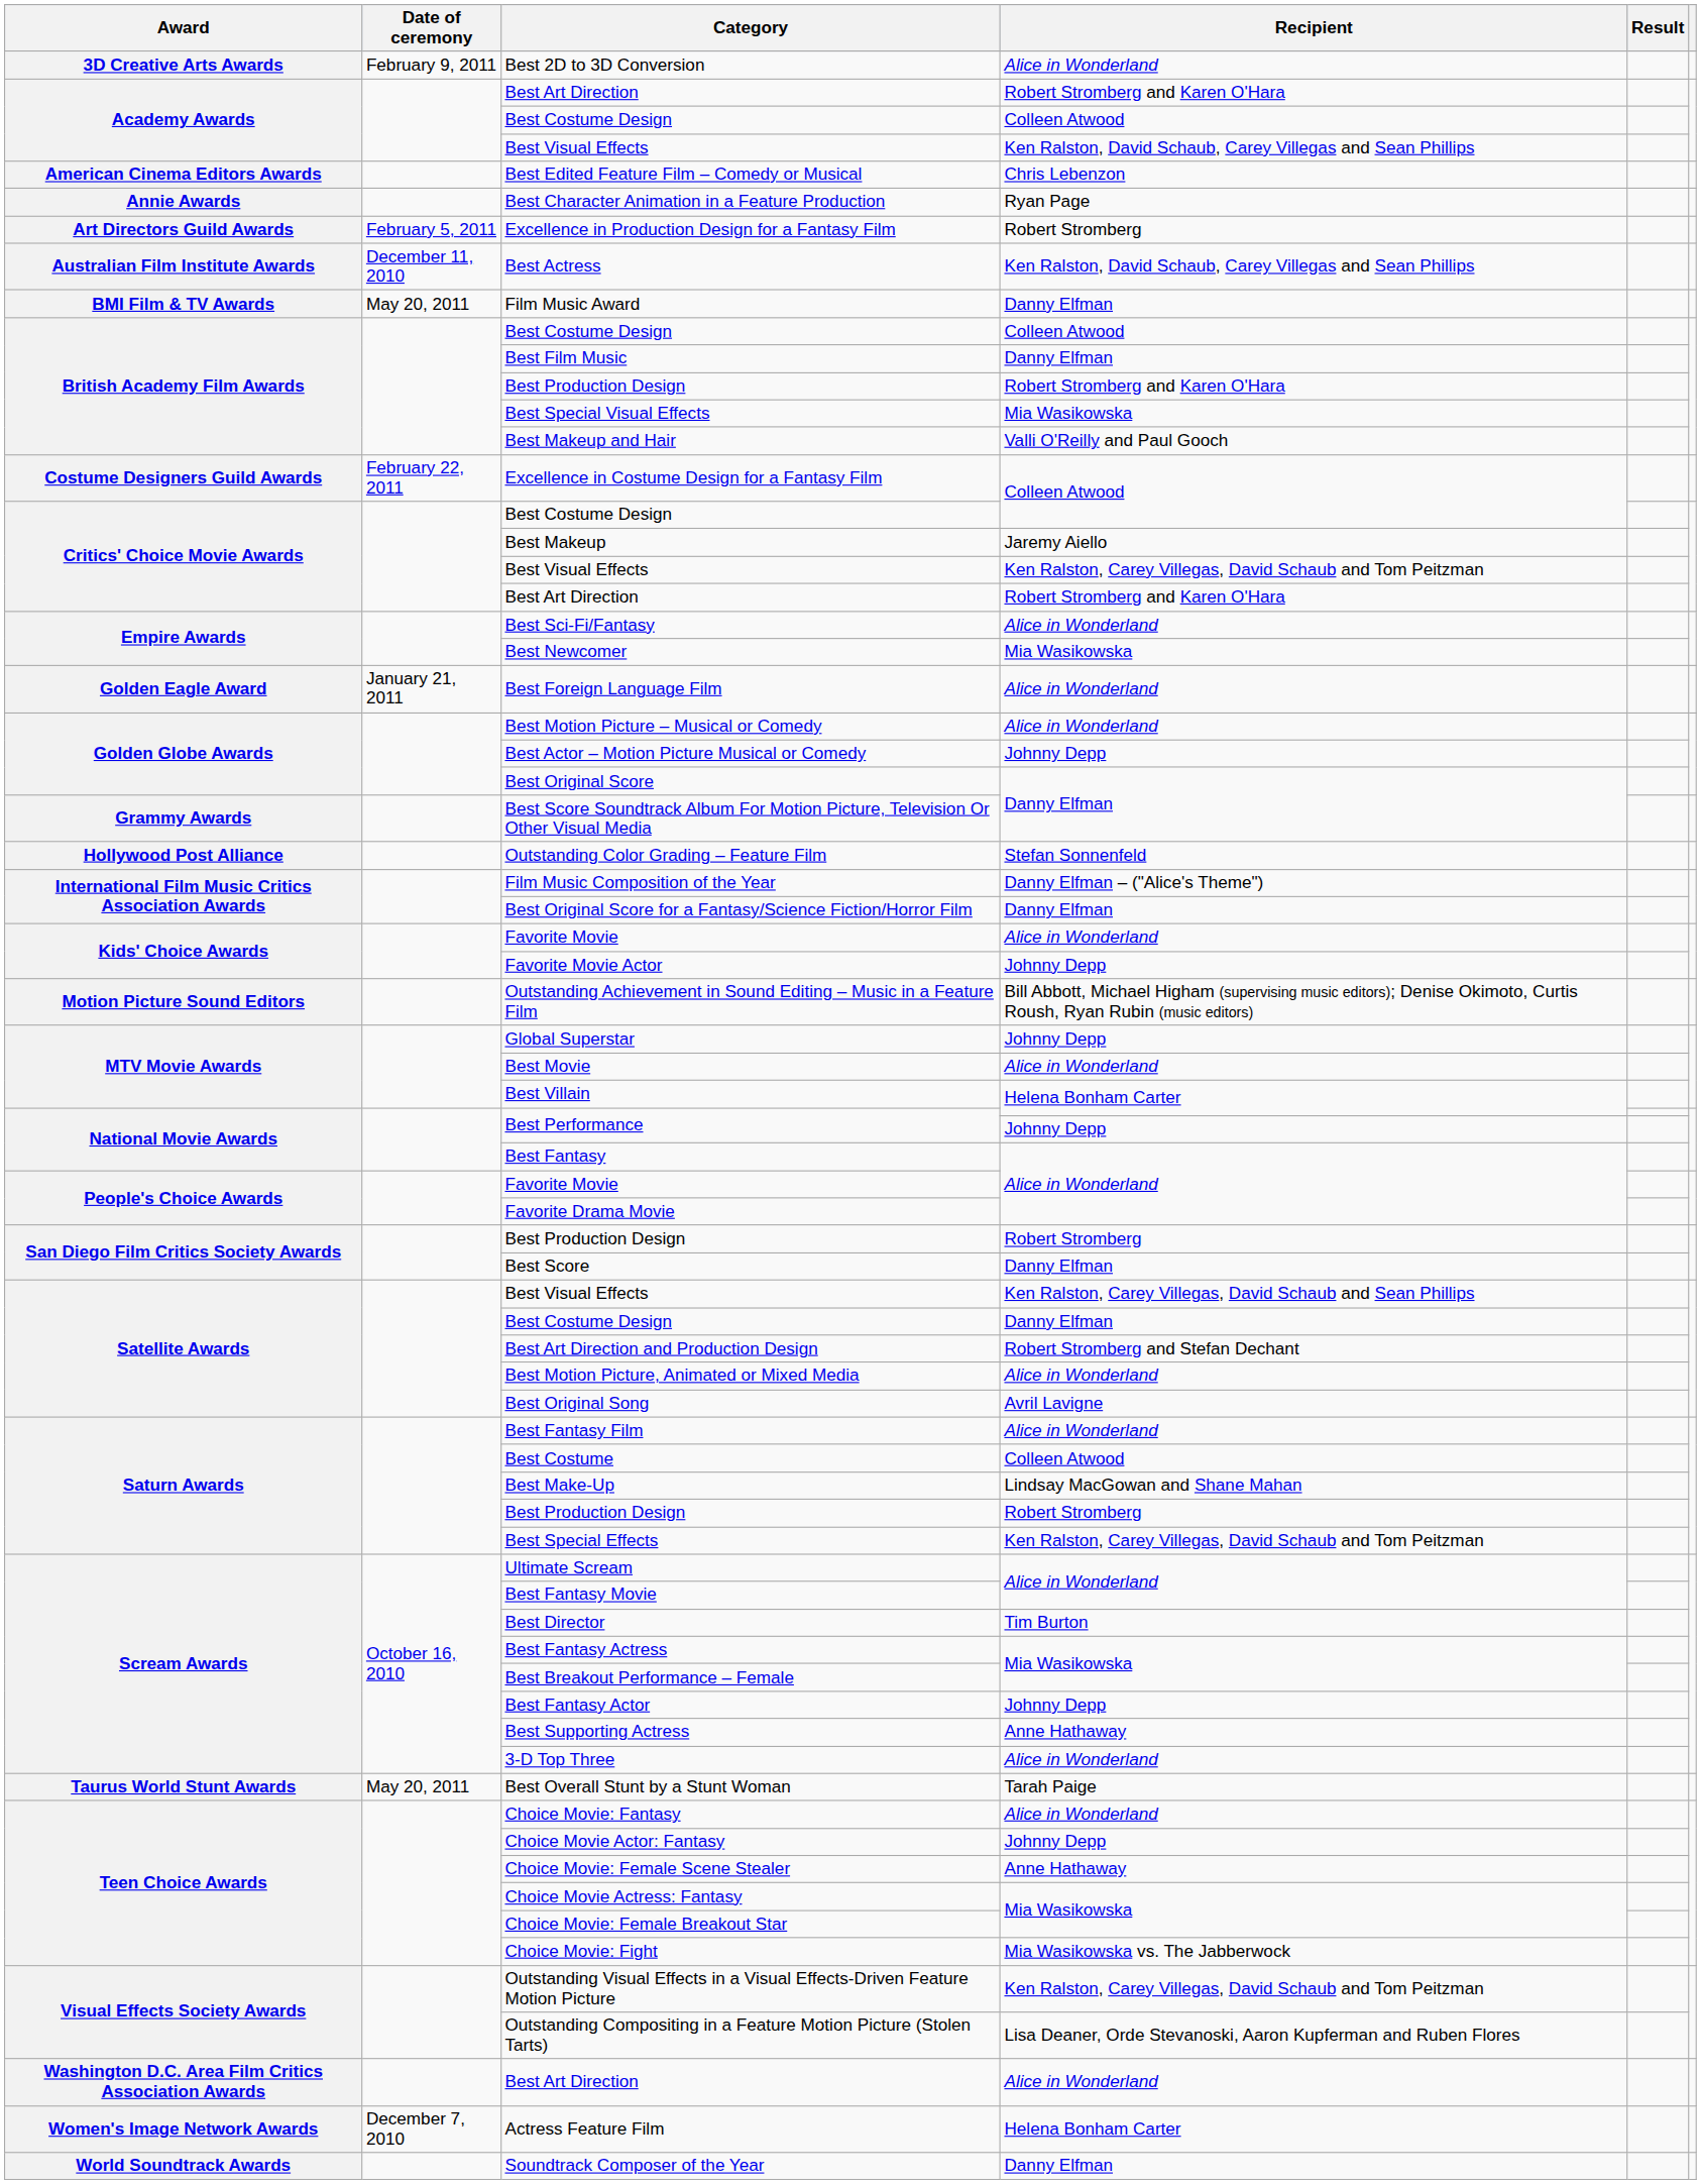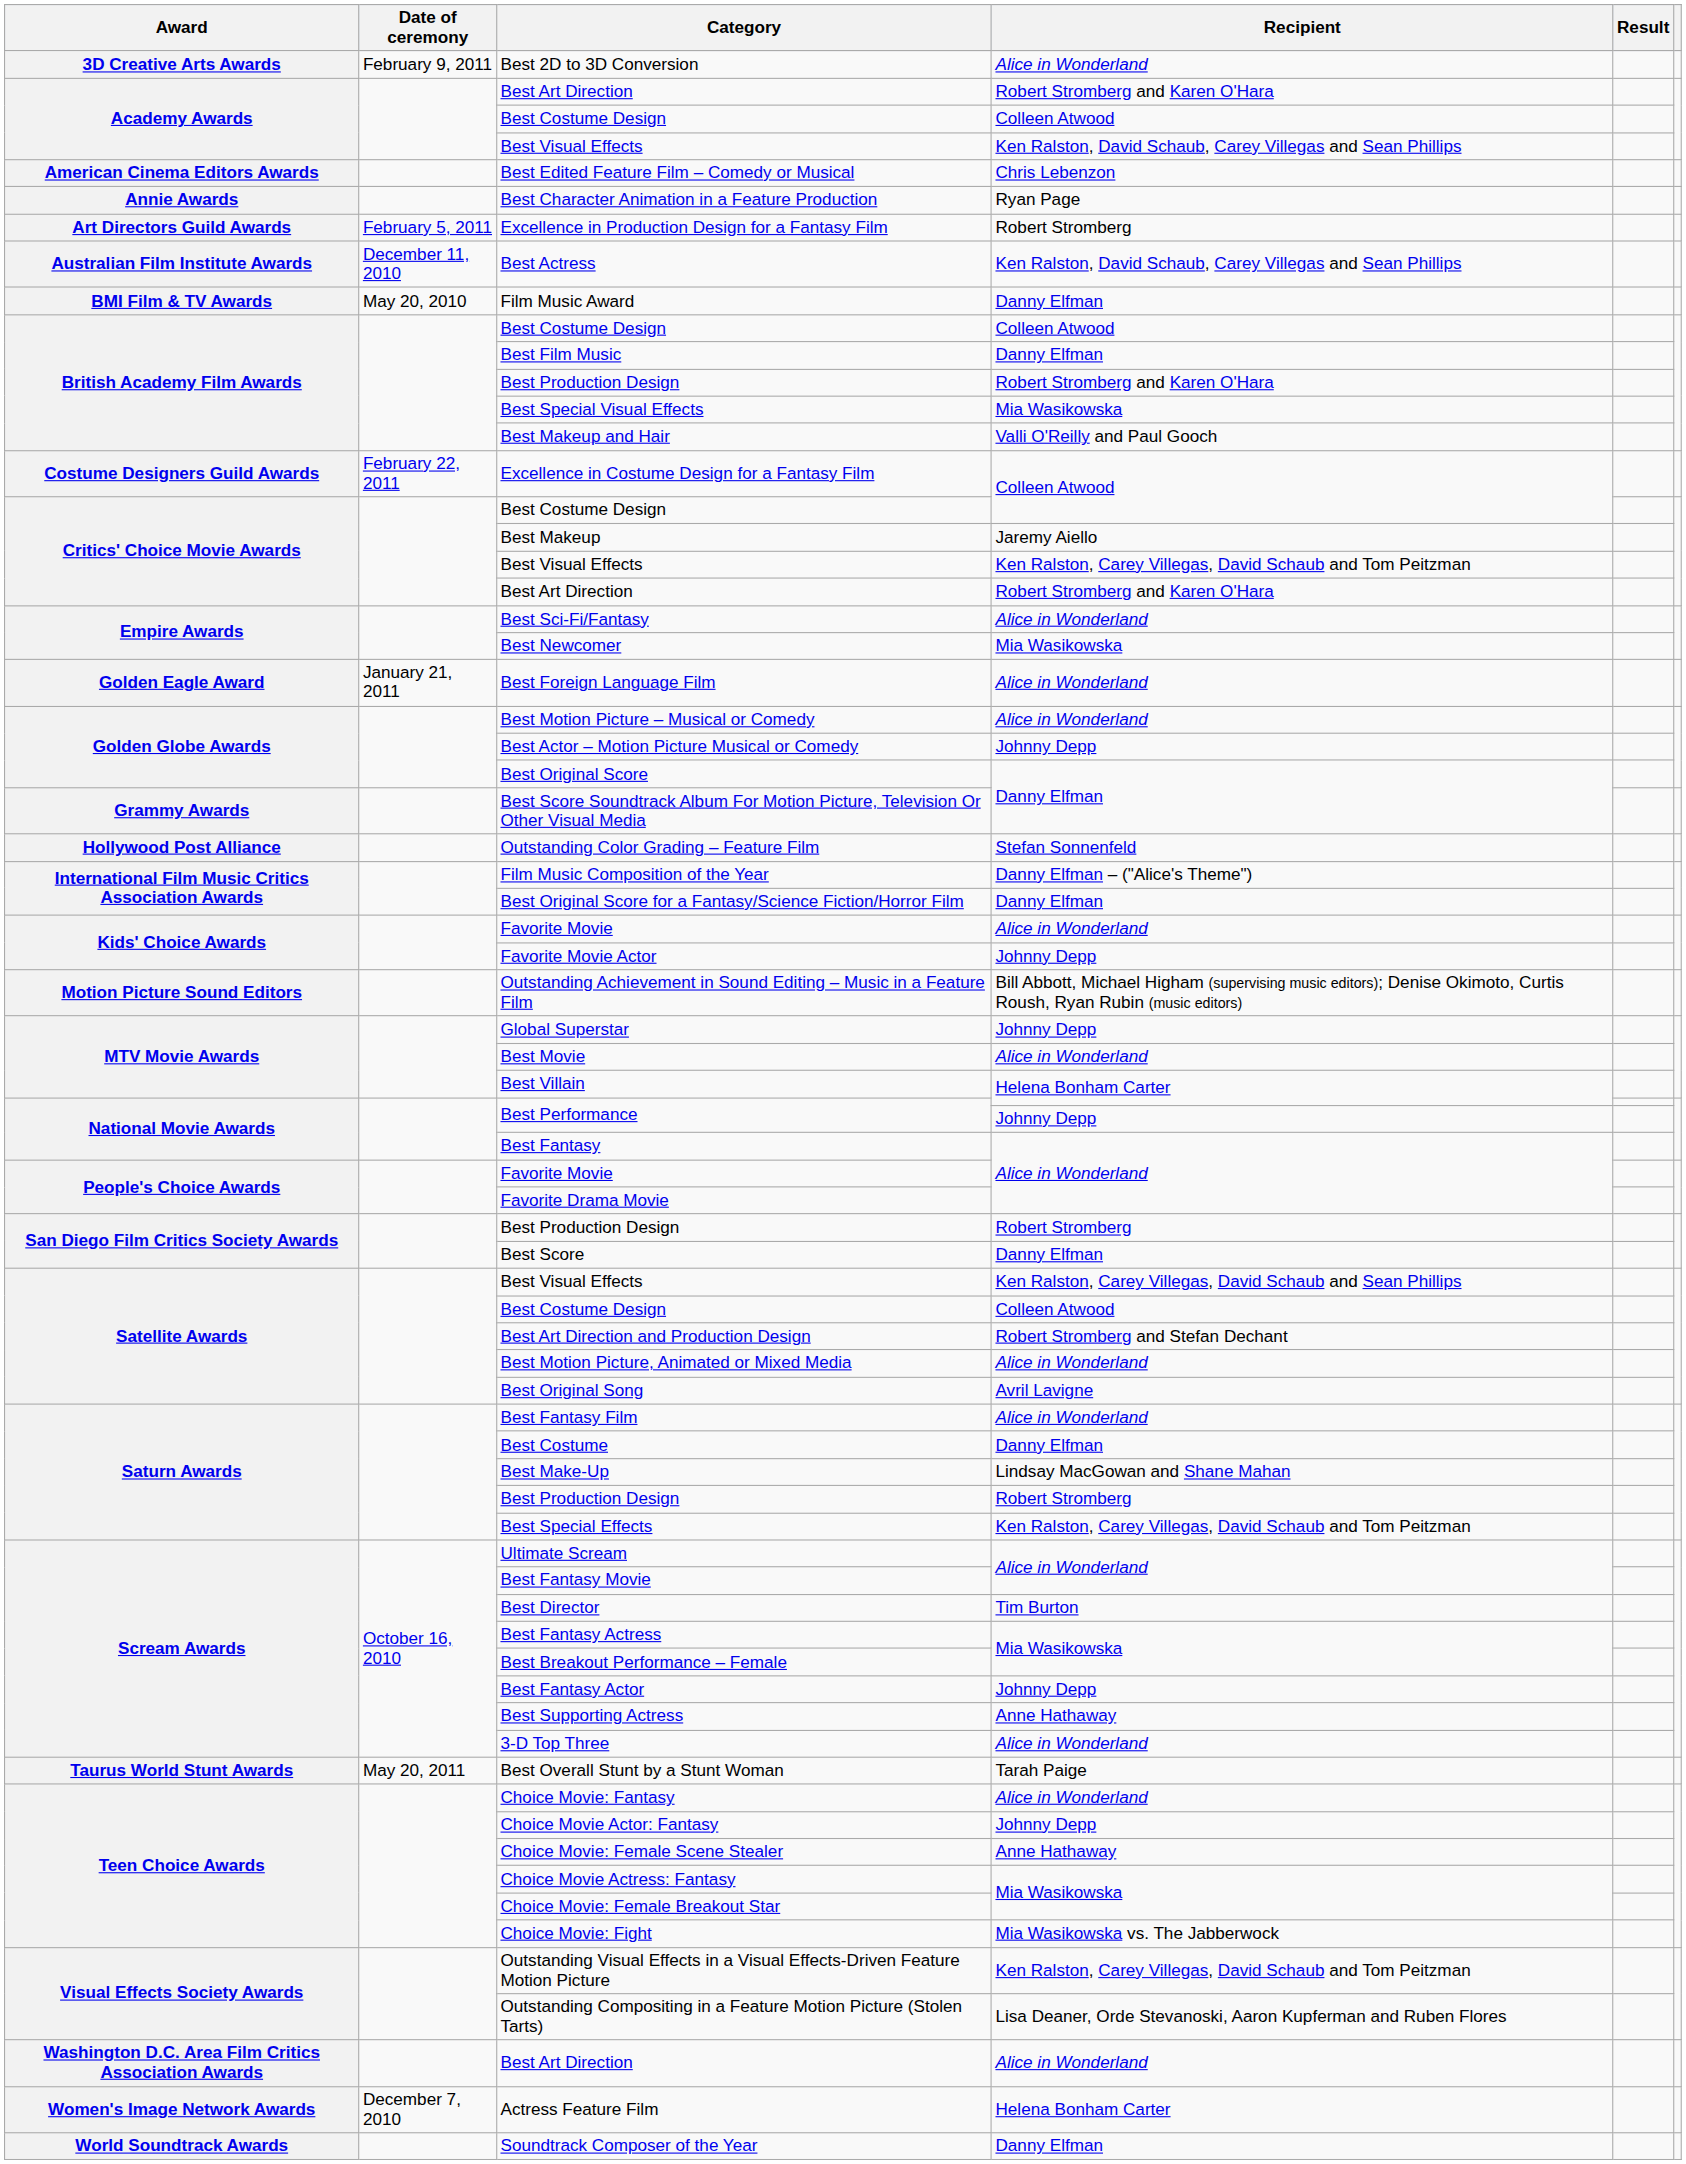Film Music Award | Date of ceremony: May 20, 2011 -> May 20, 2010
Satellite Awards / Best Costume Design | Recipient: Danny Elfman -> Colleen Atwood
Best Costume | Recipient: Colleen Atwood -> Danny Elfman
